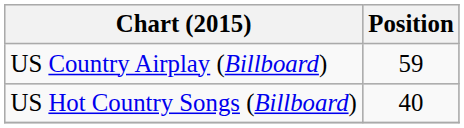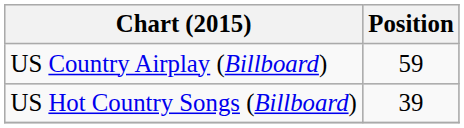US Hot Country Songs (Billboard) | Position: 40 -> 39
